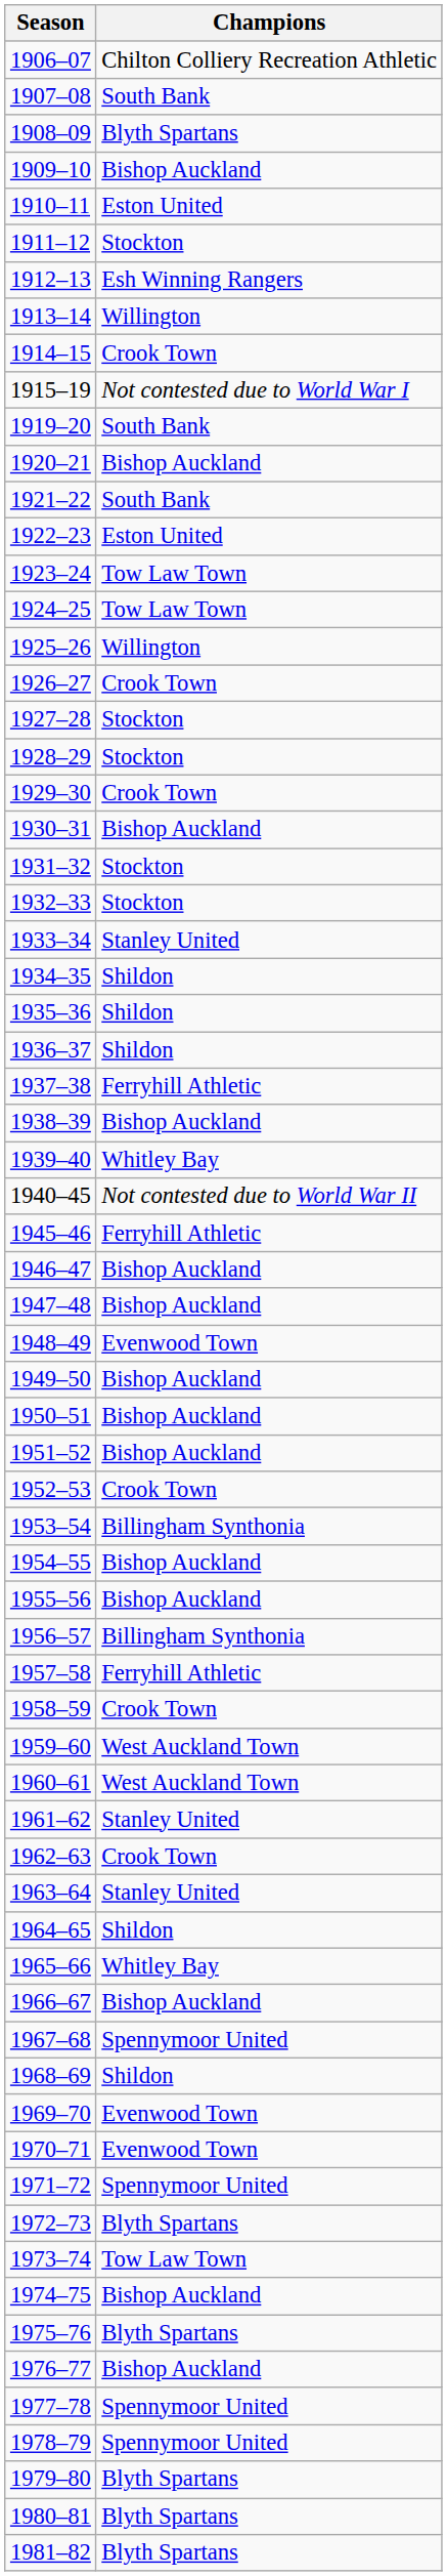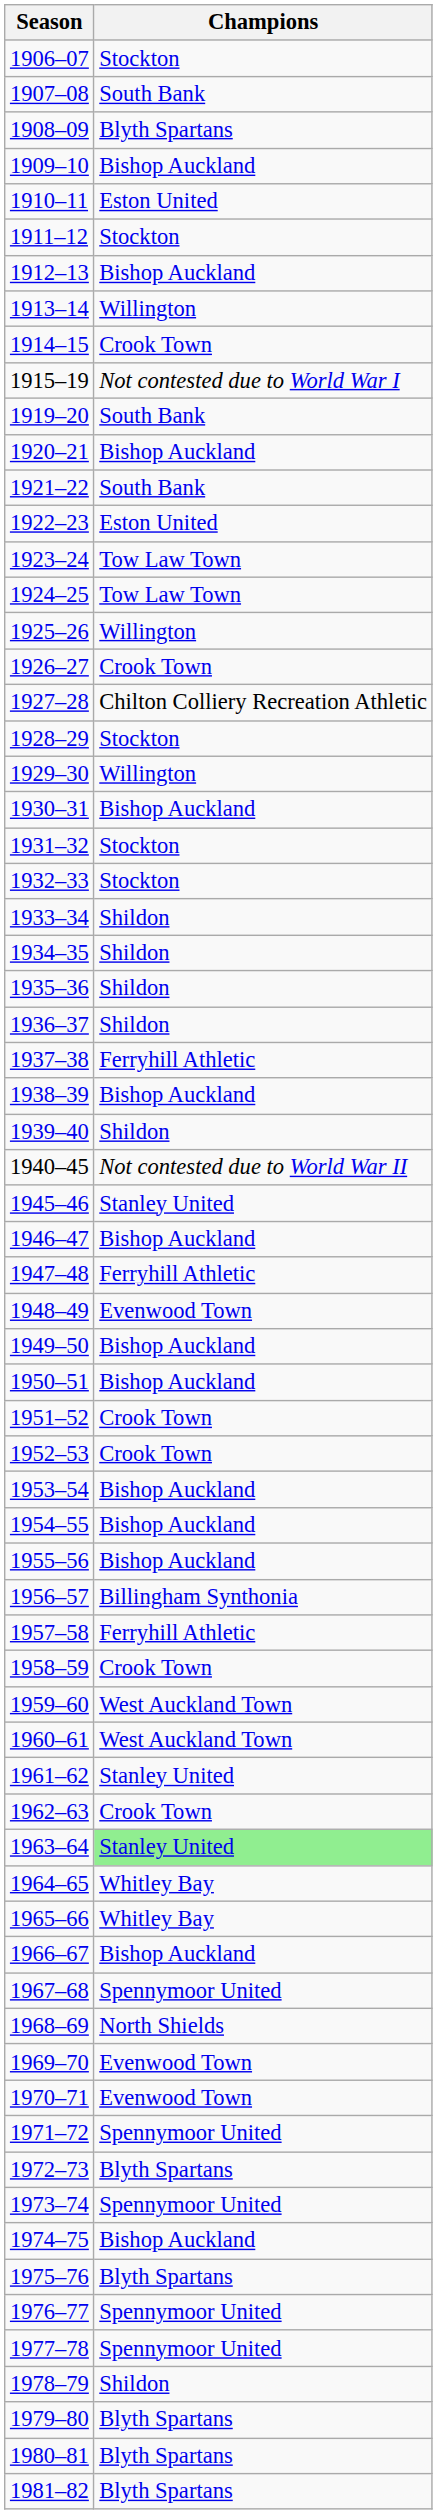1906–07 | Champions: Chilton Colliery Recreation Athletic -> Stockton
1912–13 | Champions: Esh Winning Rangers -> Bishop Auckland
1927–28 | Champions: Stockton -> Chilton Colliery Recreation Athletic
1929–30 | Champions: Crook Town -> Willington
1933–34 | Champions: Stanley United -> Shildon
1939–40 | Champions: Whitley Bay -> Shildon
1945–46 | Champions: Ferryhill Athletic -> Stanley United
1947–48 | Champions: Bishop Auckland -> Ferryhill Athletic
1951–52 | Champions: Bishop Auckland -> Crook Town
1953–54 | Champions: Billingham Synthonia -> Bishop Auckland
1963–64 | Champions: no background -> lightgreen background
1964–65 | Champions: Shildon -> Whitley Bay
1968–69 | Champions: Shildon -> North Shields
1973–74 | Champions: Tow Law Town -> Spennymoor United
1976–77 | Champions: Bishop Auckland -> Spennymoor United
1978–79 | Champions: Spennymoor United -> Shildon
